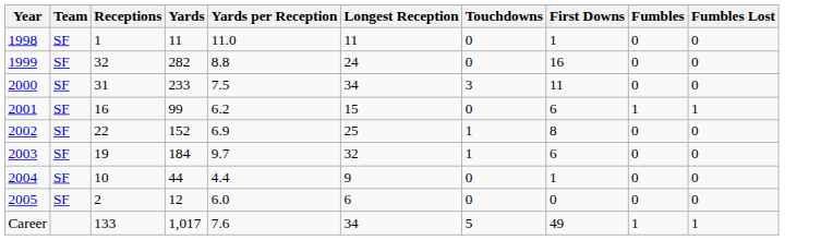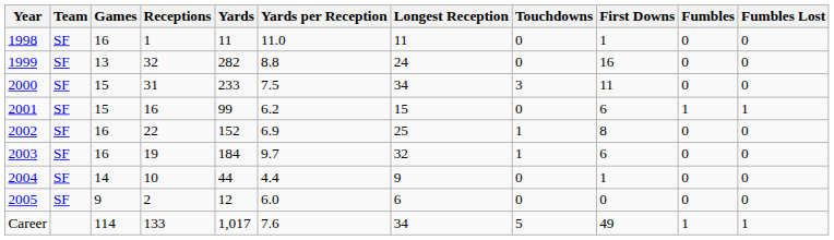+ column: Games | 16 | 13 | 15 | 15 | 16 | 16 | 14 | 9 | 114
